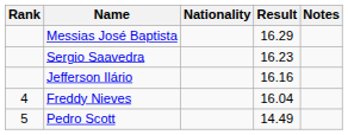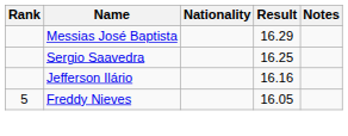Sergio Saavedra | Result: 16.23 -> 16.25
Freddy Nieves | Rank: 4 -> 5
Freddy Nieves | Result: 16.04 -> 16.05
- row: 5 | Pedro Scott | 14.49
